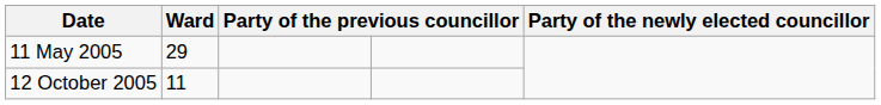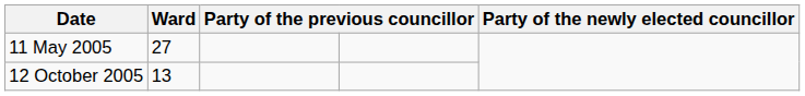11 May 2005 | Ward: 29 -> 27
12 October 2005 | Ward: 11 -> 13
